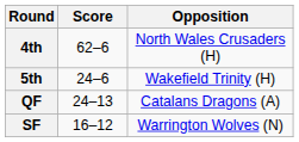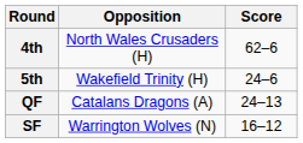columns swapped: Opposition <-> Score
